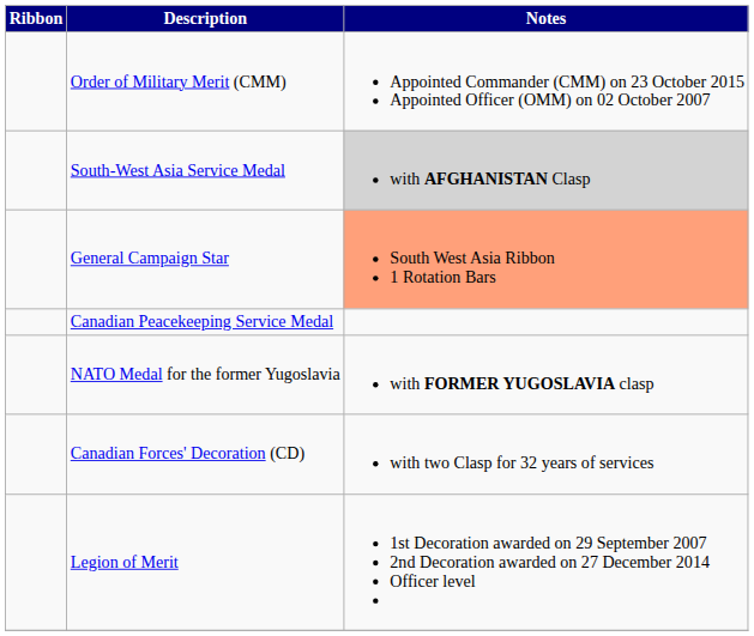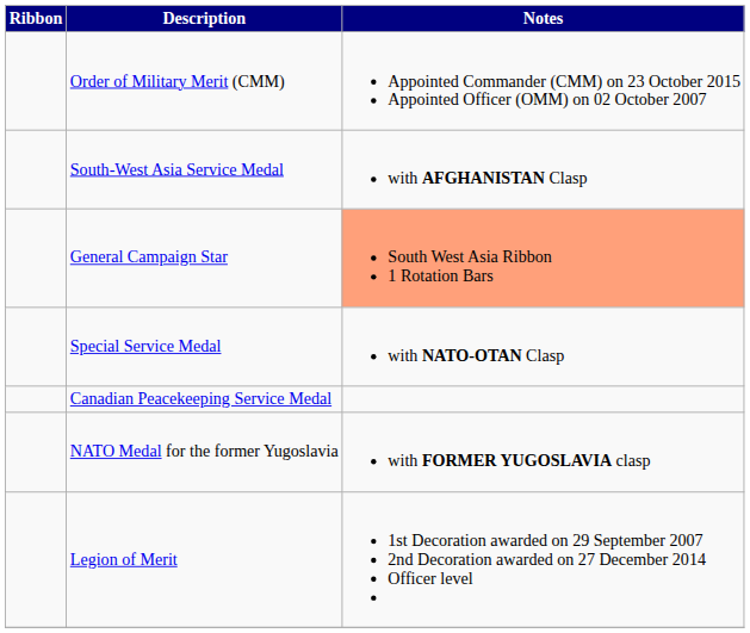South-West Asia Service Medal | Notes: lightgrey background -> no background
+ row: Special Service Medal | with NATO-OTAN Clasp
- row: Canadian Forces' Decoration (CD) | with two Clasp for 32 years of services
